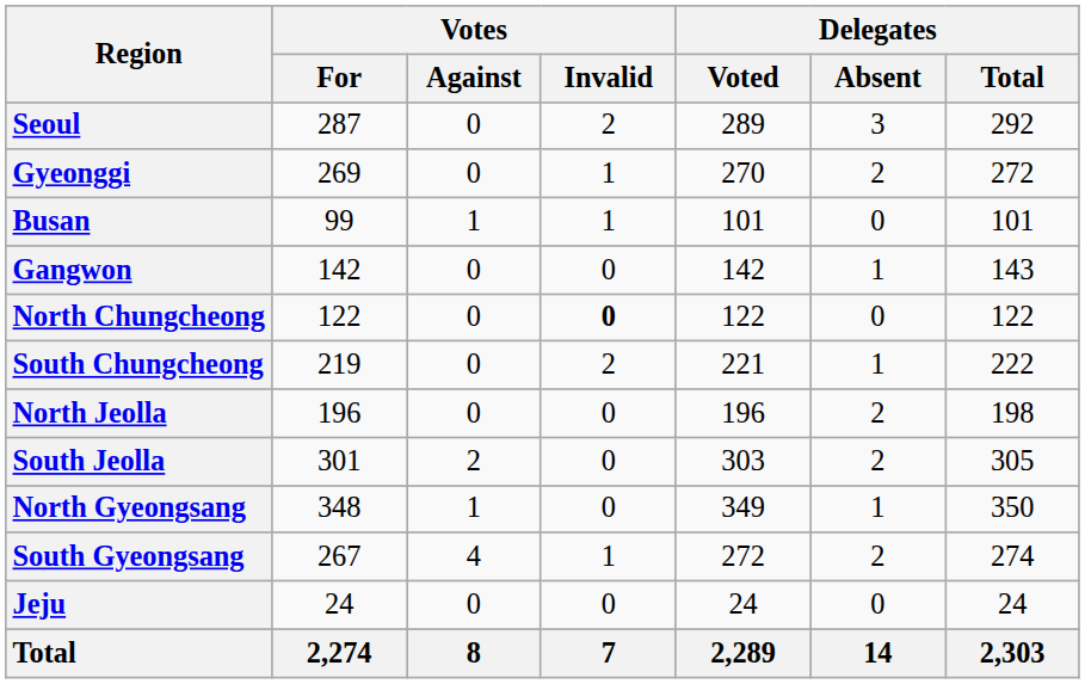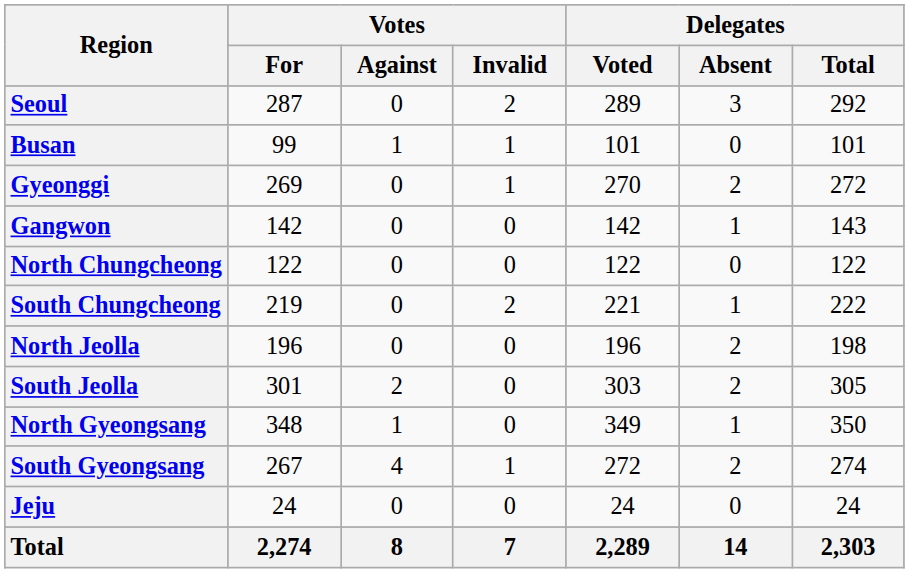rows swapped: Busan <-> Gyeonggi
North Chungcheong | Votes / Invalid: bold -> normal
